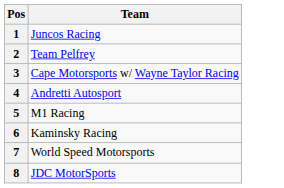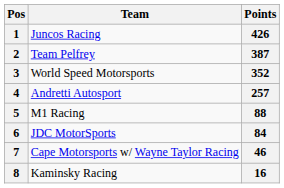+ column: Points | 426 | 387 | 352 | 257 | 88 | 84 | 46 | 16
3 | Team: Cape Motorsports w/ Wayne Taylor Racing -> World Speed Motorsports
6 | Team: Kaminsky Racing -> JDC MotorSports
7 | Team: World Speed Motorsports -> Cape Motorsports w/ Wayne Taylor Racing
8 | Team: JDC MotorSports -> Kaminsky Racing
